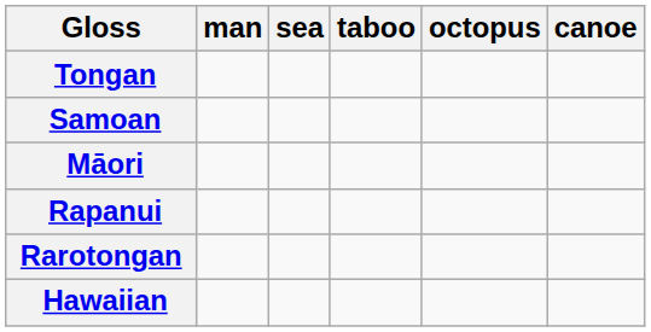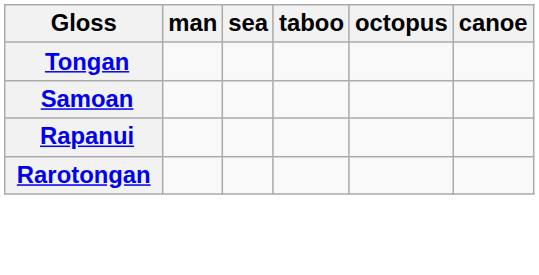- row: Māori
- row: Hawaiian
